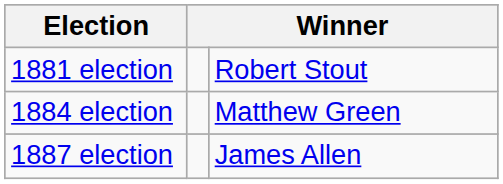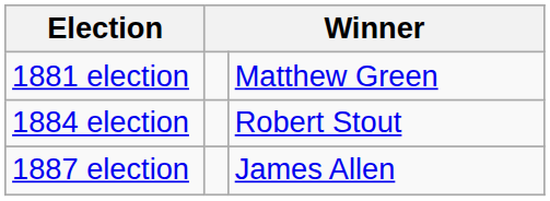1881 election | column 3: Robert Stout -> Matthew Green
1884 election | column 3: Matthew Green -> Robert Stout
